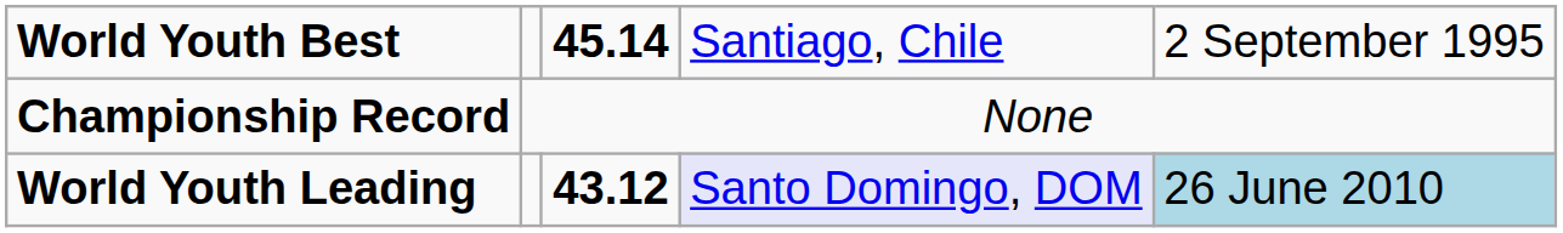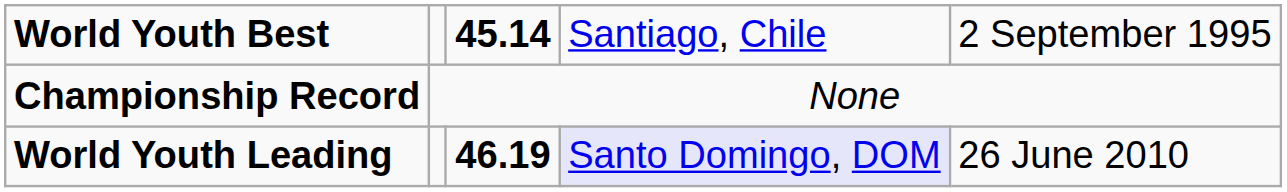World Youth Leading | column 3: 43.12 -> 46.19
World Youth Leading | column 5: lightblue background -> no background
